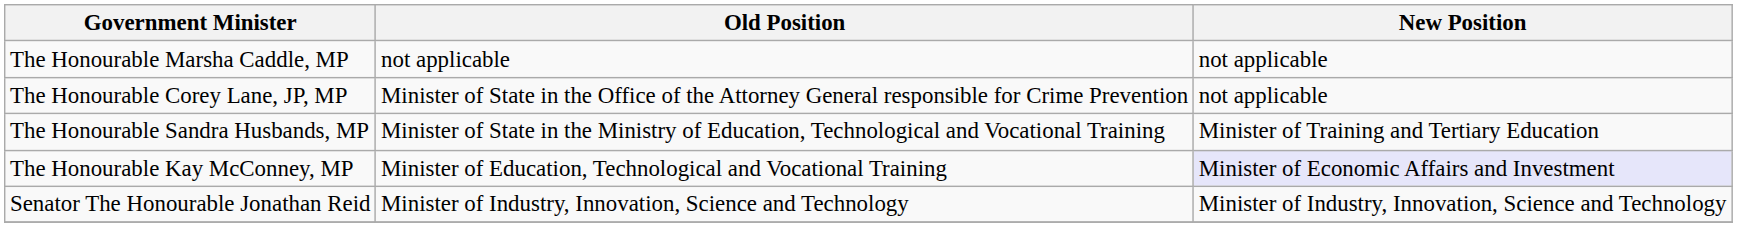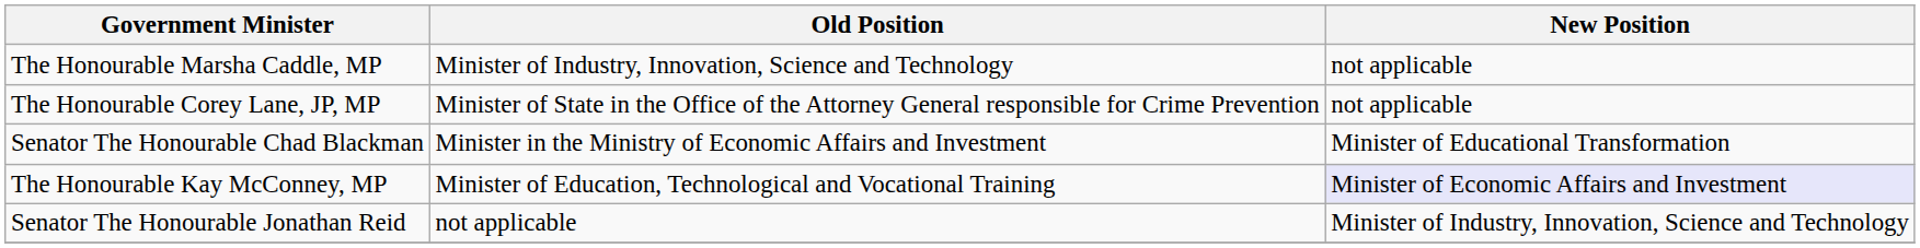The Honourable Marsha Caddle, MP | Old Position: not applicable -> Minister of Industry, Innovation, Science and Technology
+ row: Senator The Honourable Chad Blackman | Minister in the Ministry of Economic Affairs and Investment | Minister of Educational Transformation
- row: The Honourable Sandra Husbands, MP | Minister of State in the Ministry of Education, Technological and Vocational Training | Minister of Training and Tertiary Education
Senator The Honourable Jonathan Reid | Old Position: Minister of Industry, Innovation, Science and Technology -> not applicable
